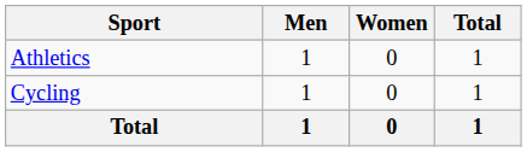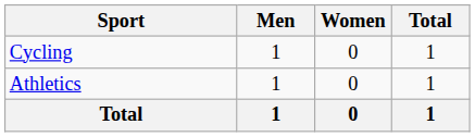rows swapped: Athletics <-> Cycling
